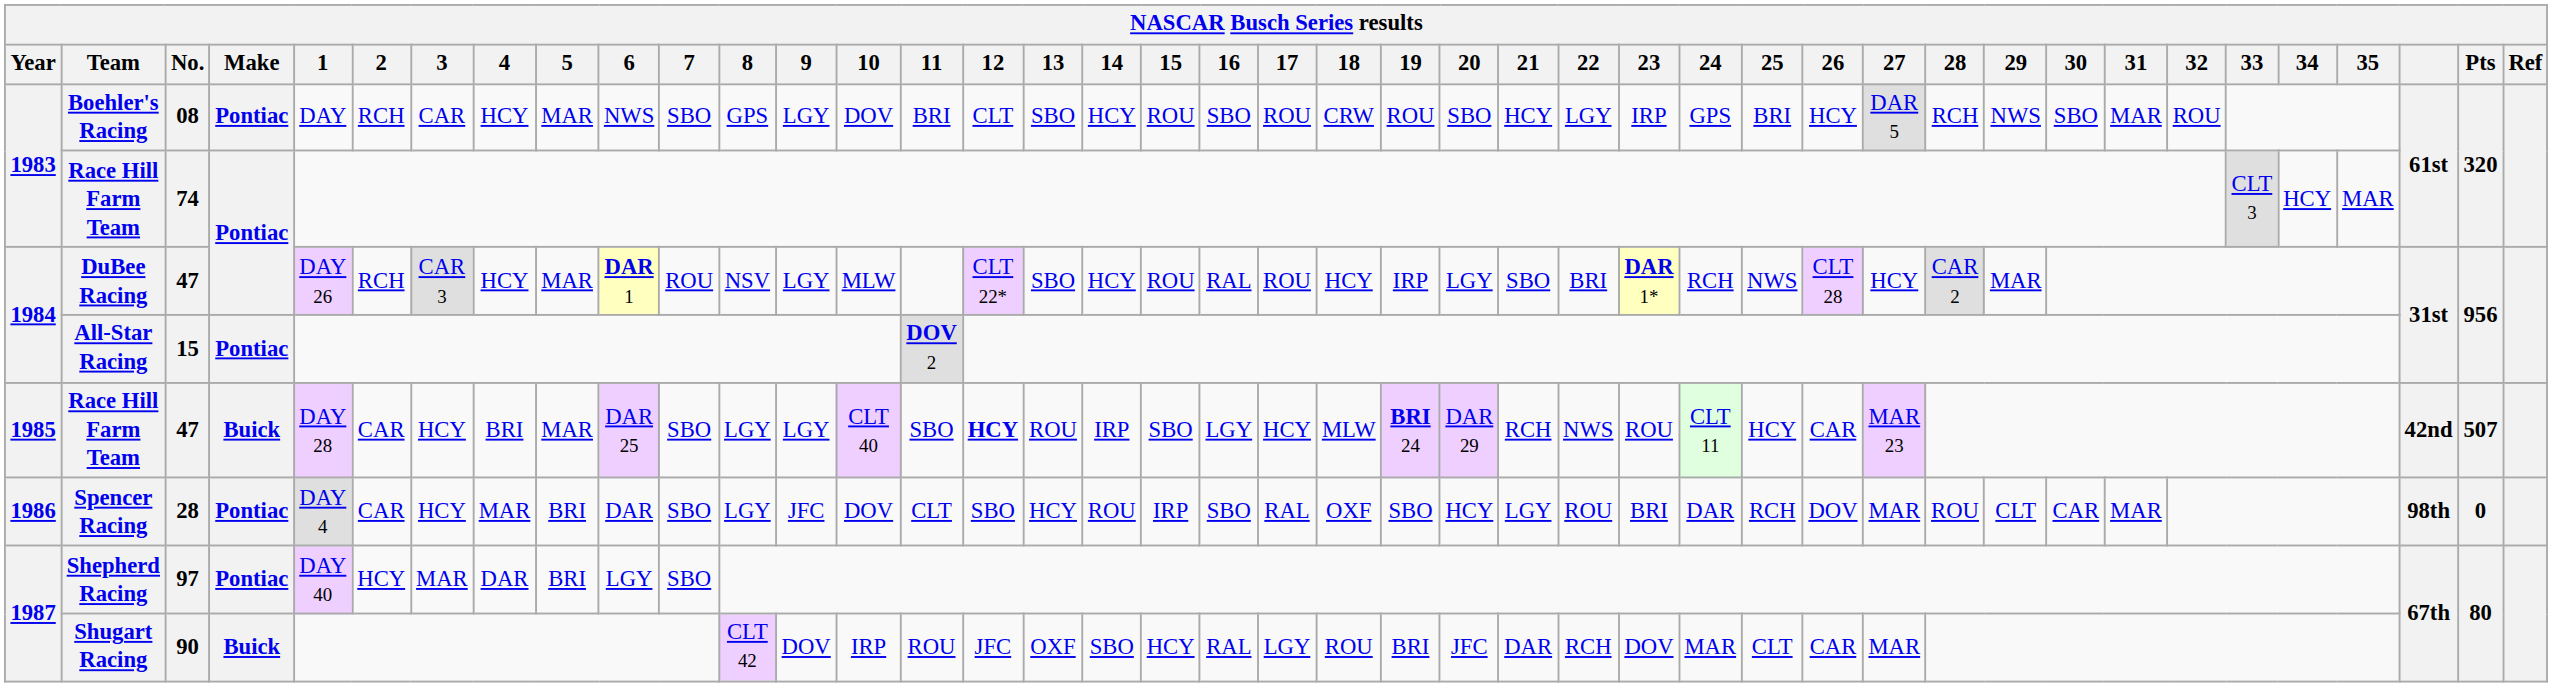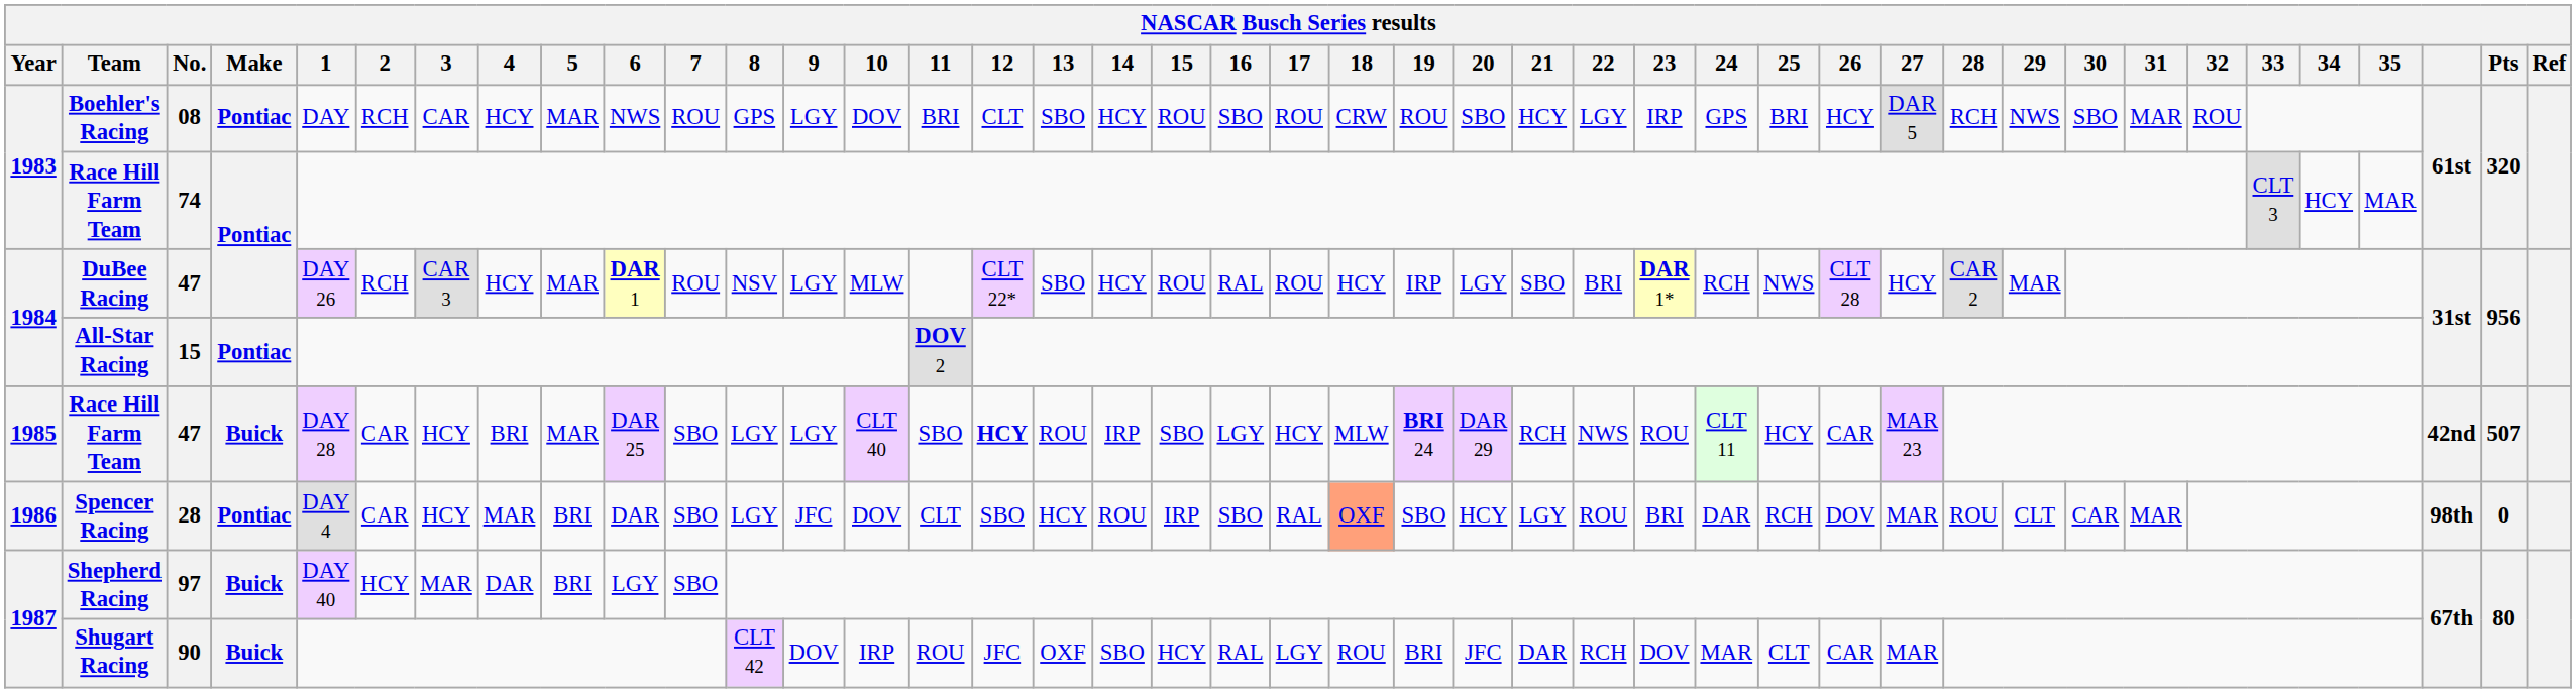Boehler's Racing | 7: SBO -> ROU
Spencer Racing | 18: no background -> lightsalmon background
Shepherd Racing | Make: Pontiac -> Buick
